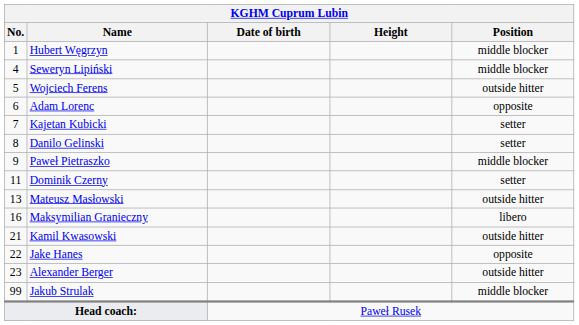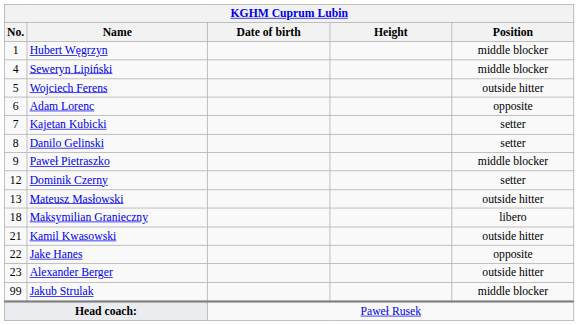Dominik Czerny | No.: 11 -> 12
Maksymilian Granieczny | No.: 16 -> 18
